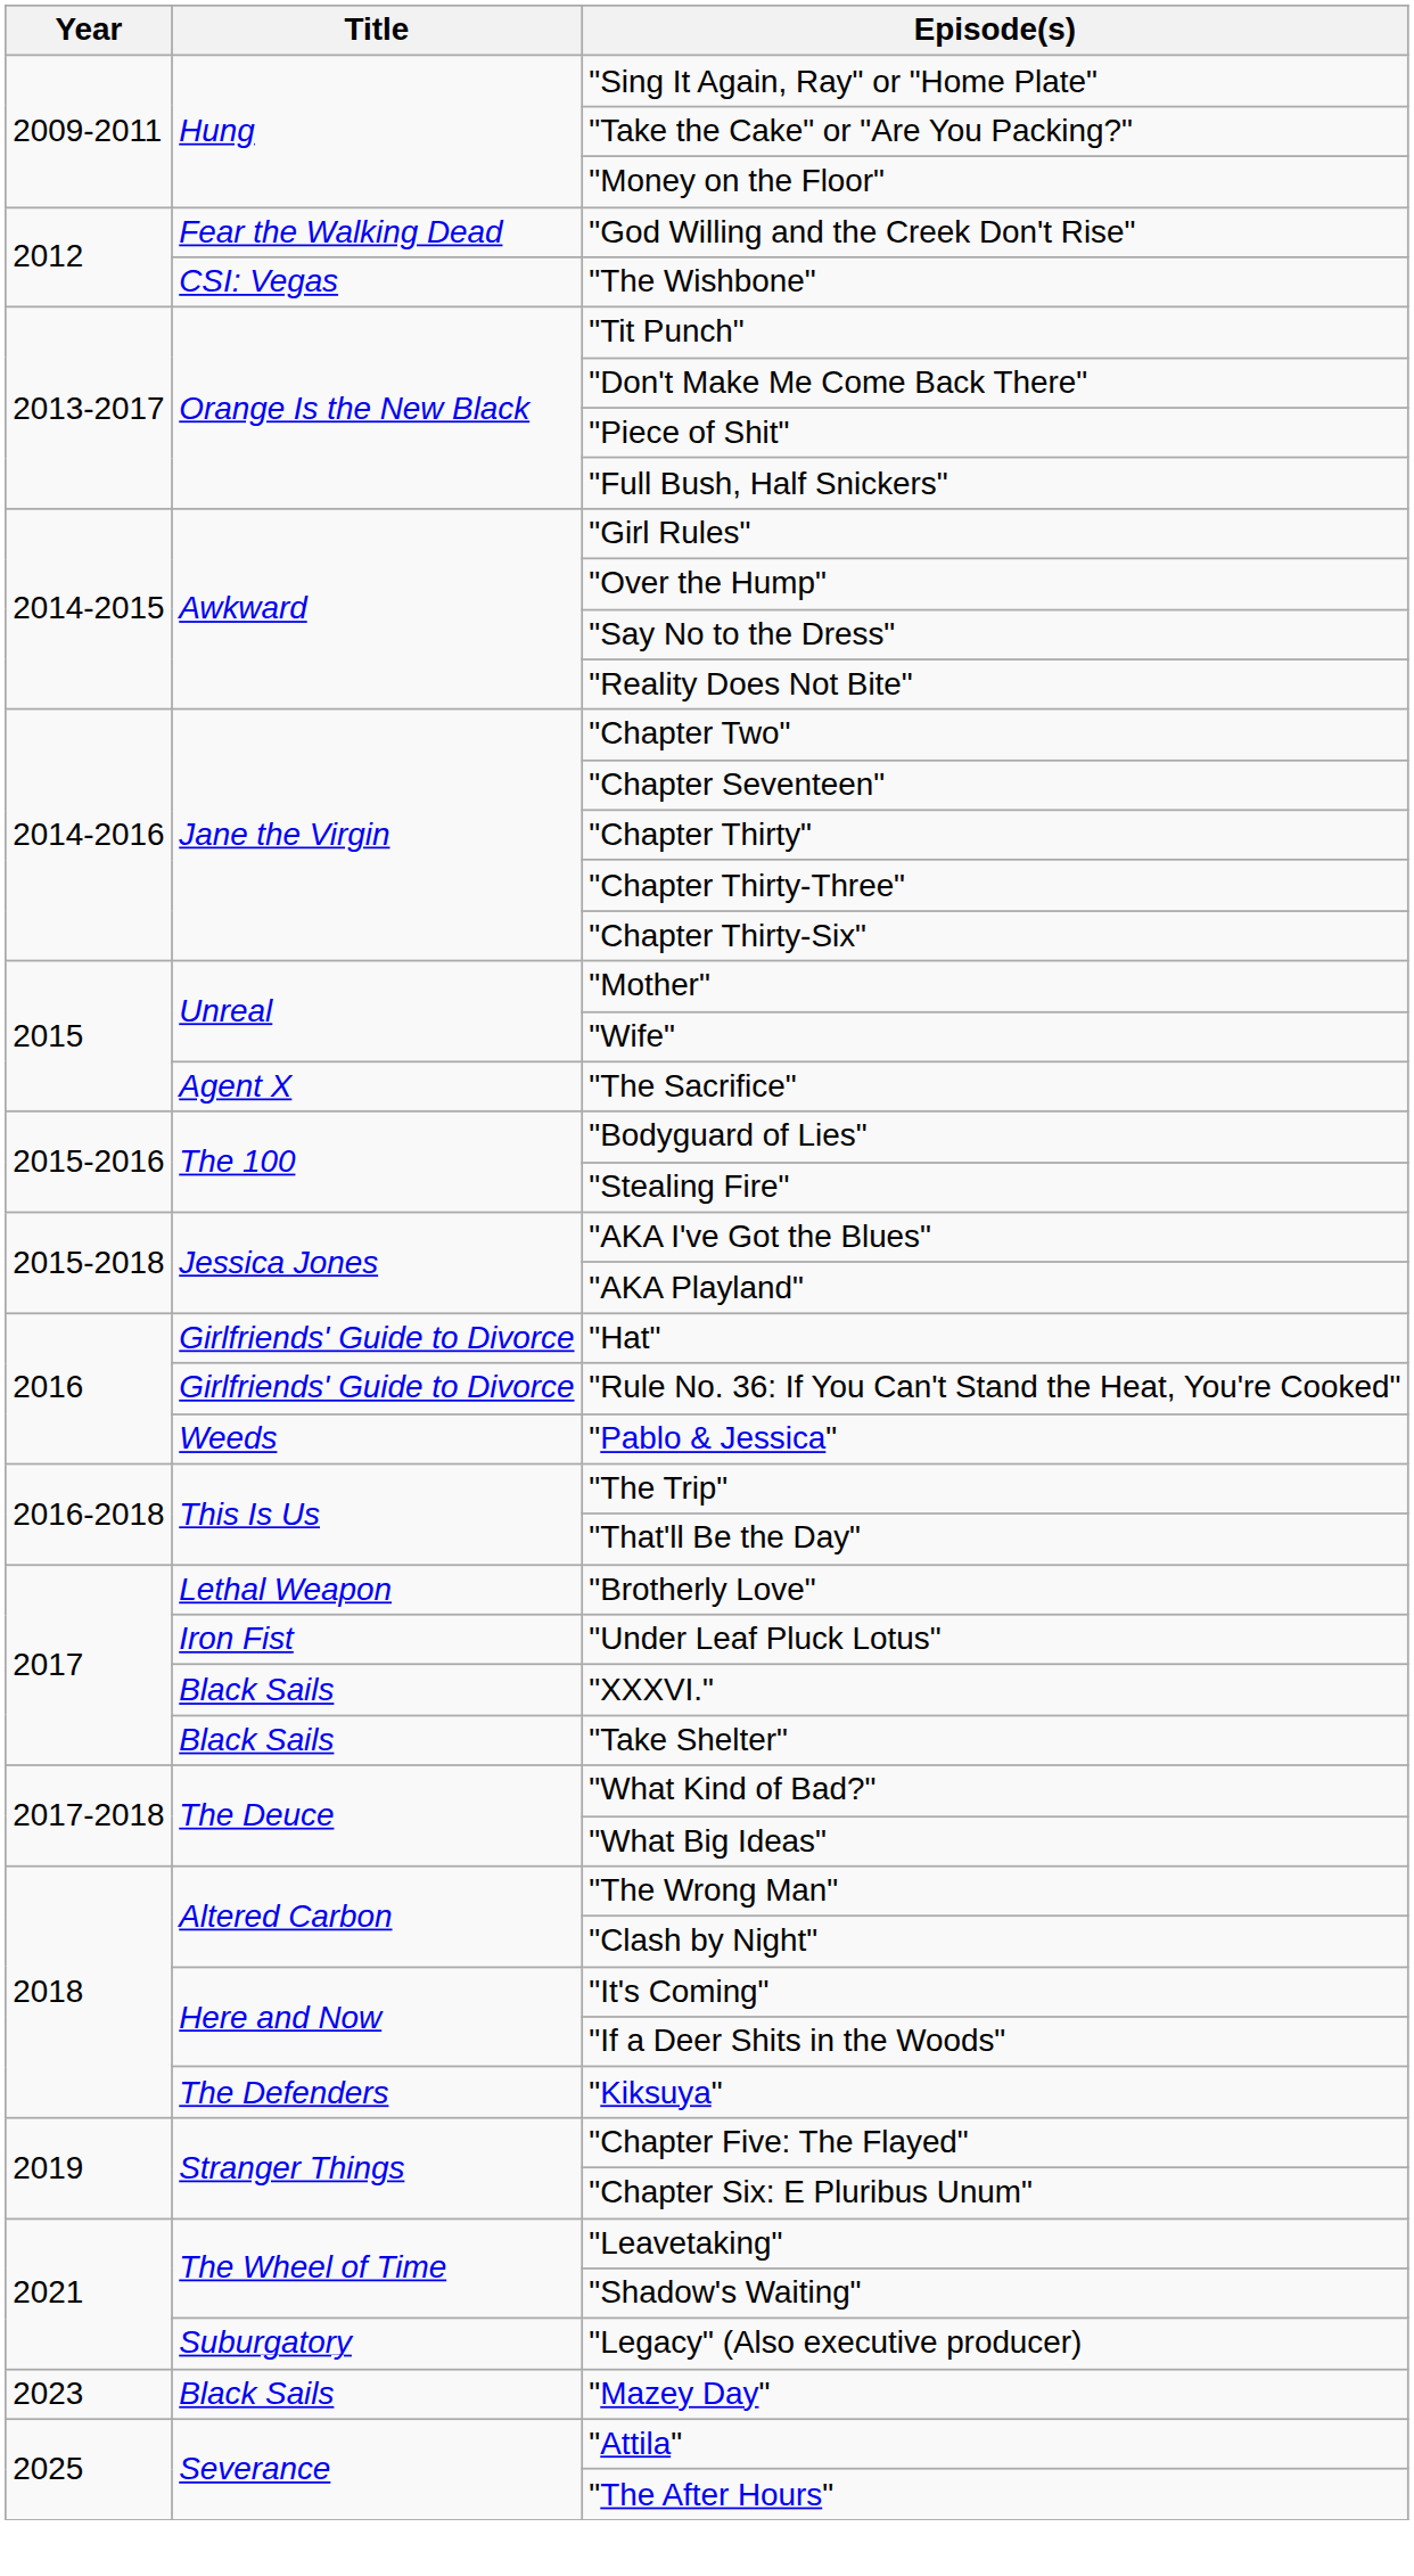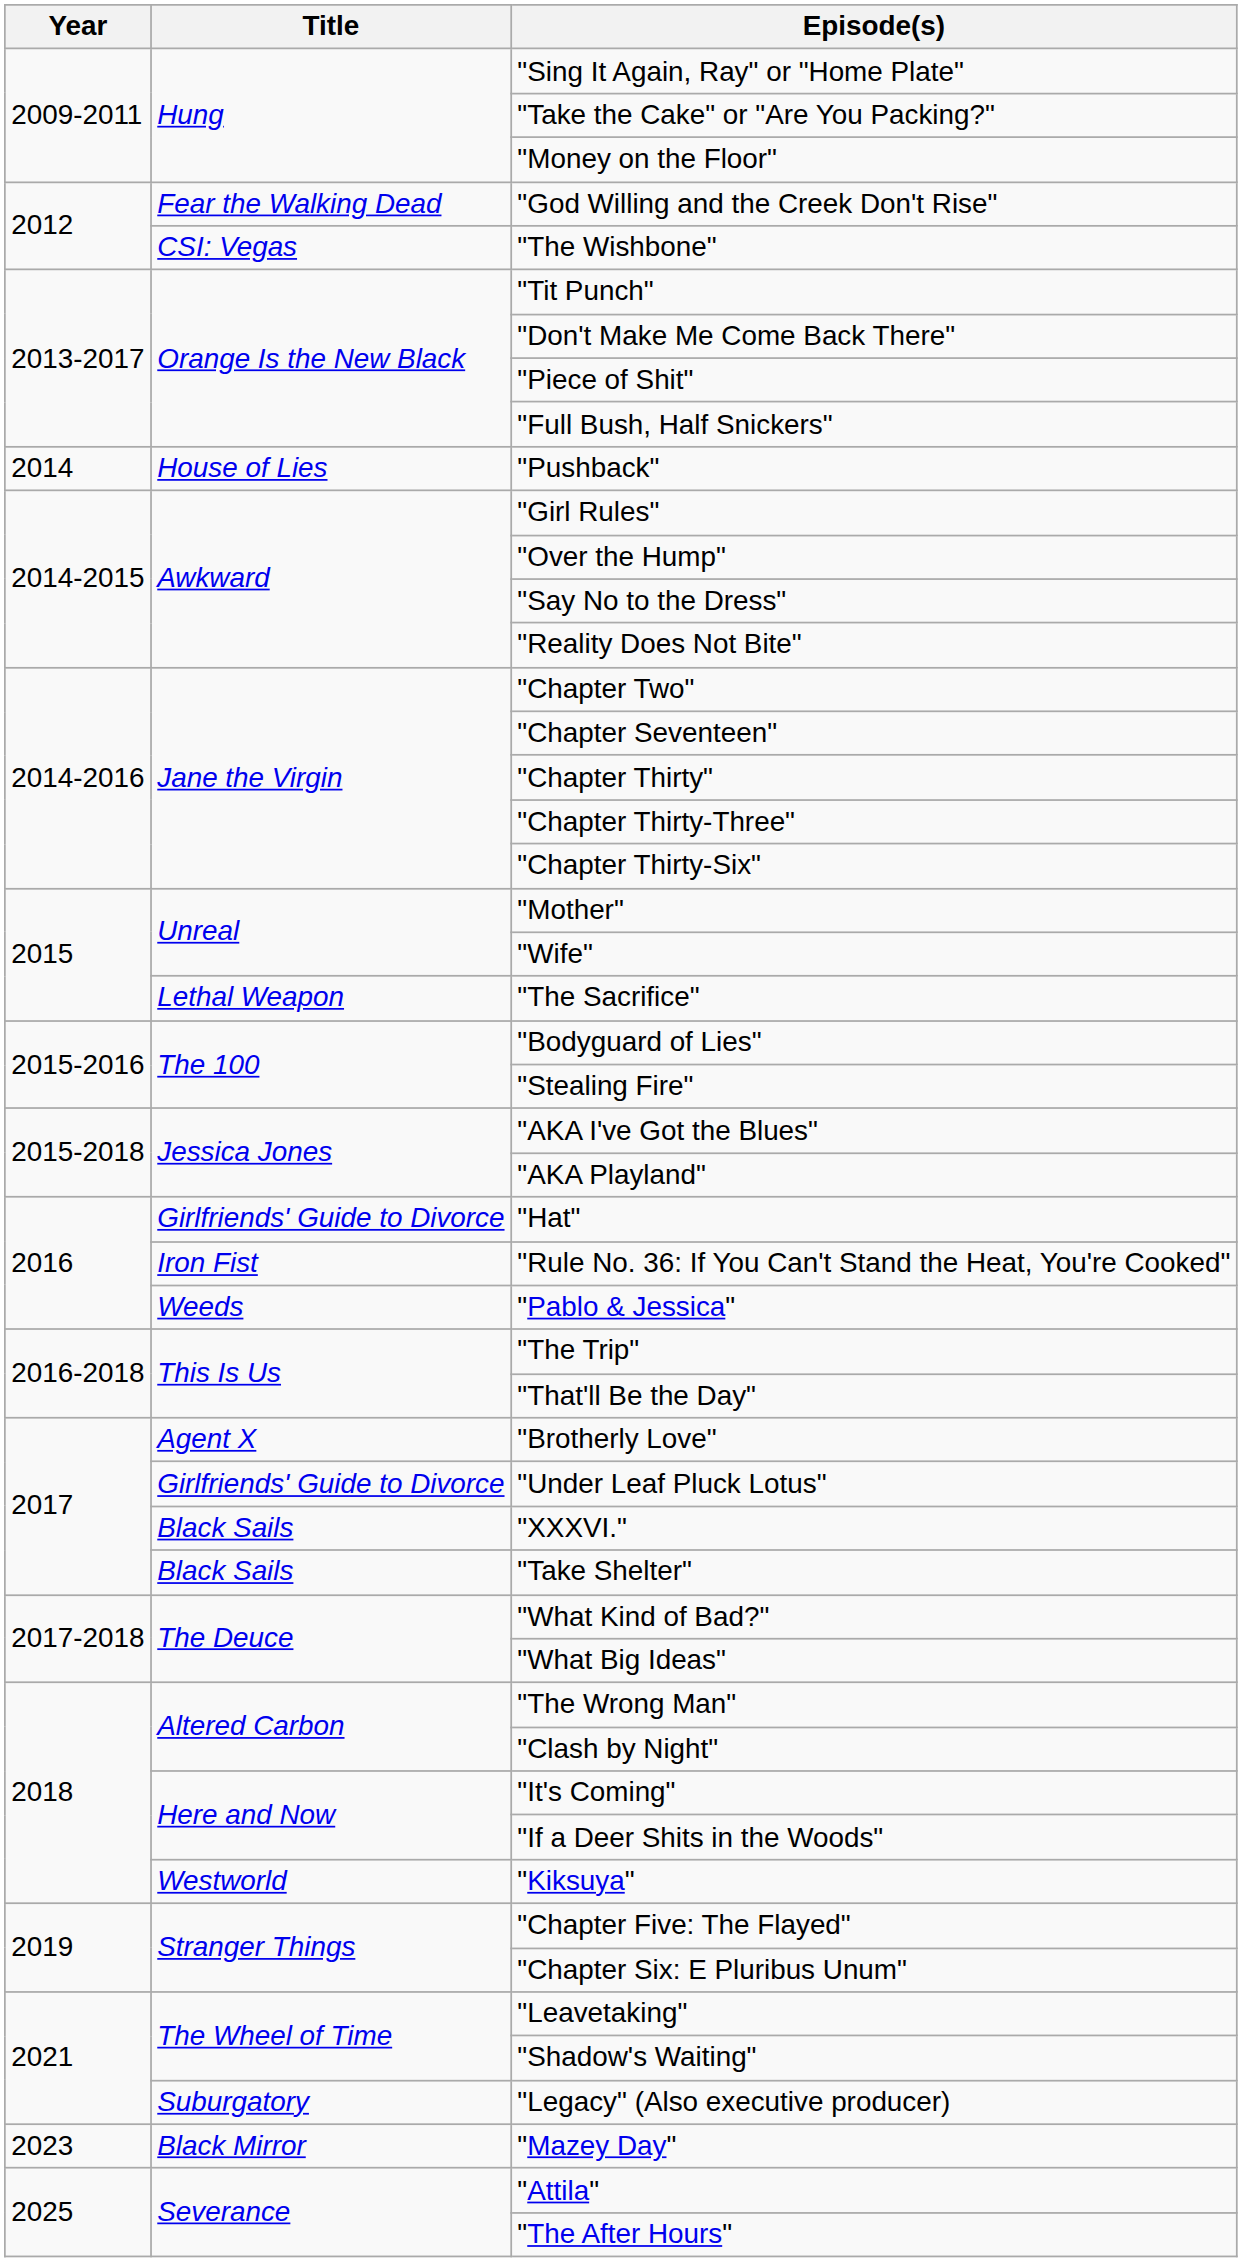+ row: 2014 | House of Lies | "Pushback"
"The Sacrifice" | Title: Agent X -> Lethal Weapon
"Rule No. 36: If You Can't Stand the Heat, You're Cooked" | Title: Girlfriends' Guide to Divorce -> Iron Fist
"Brotherly Love" | Title: Lethal Weapon -> Agent X
"Under Leaf Pluck Lotus" | Title: Iron Fist -> Girlfriends' Guide to Divorce
"Kiksuya" | Title: The Defenders -> Westworld
"Mazey Day" | Title: Black Sails -> Black Mirror
